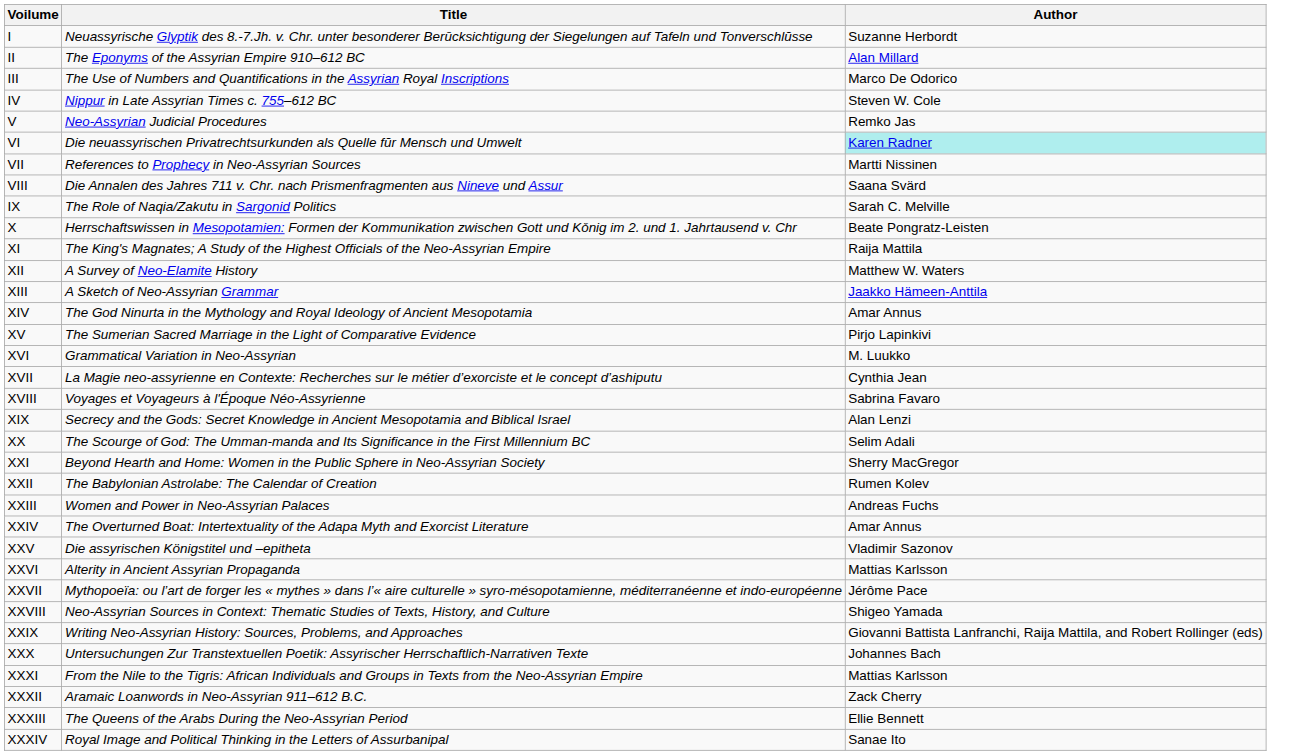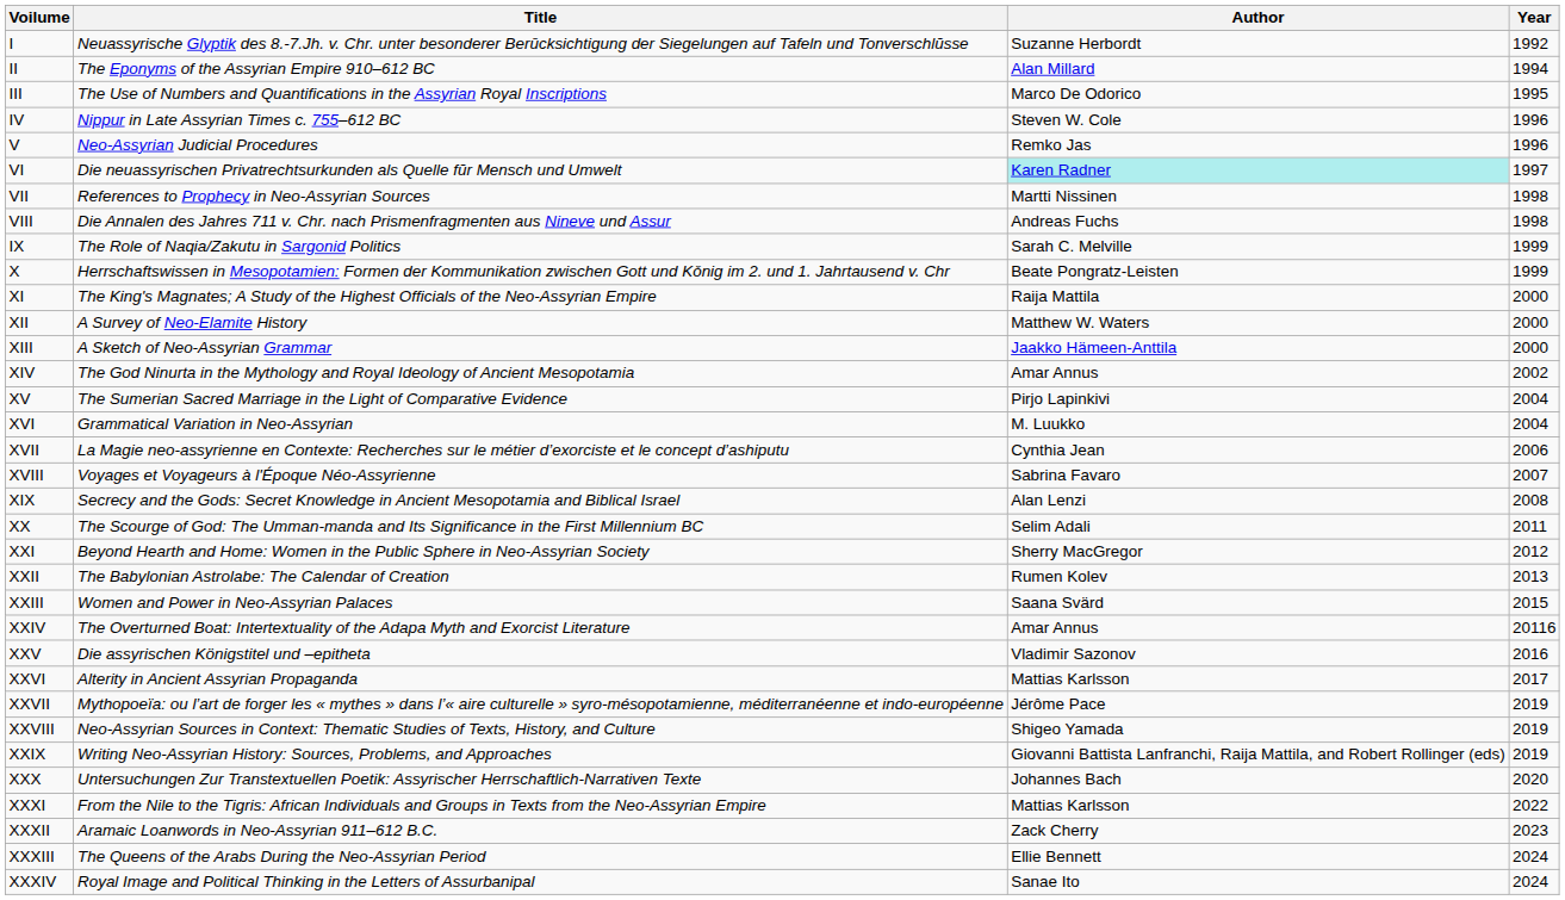+ column: Year | 1992 | 1994 | 1995 | 1996 | 1996 | 1997 | 1998 | 1998 | 1999 | 1999 | 2000 | 2000 | 2000 | 2002 | 2004 | 2004 | 2006 | 2007 | 2008 | 2011 | 2012 | 2013 | 2015 | 20116 | 2016 | 2017 | 2019 | 2019 | 2019 | 2020 | 2022 | 2023 | 2024 | 2024
VIII | Author: Saana Svärd -> Andreas Fuchs
XXIII | Author: Andreas Fuchs -> Saana Svärd
